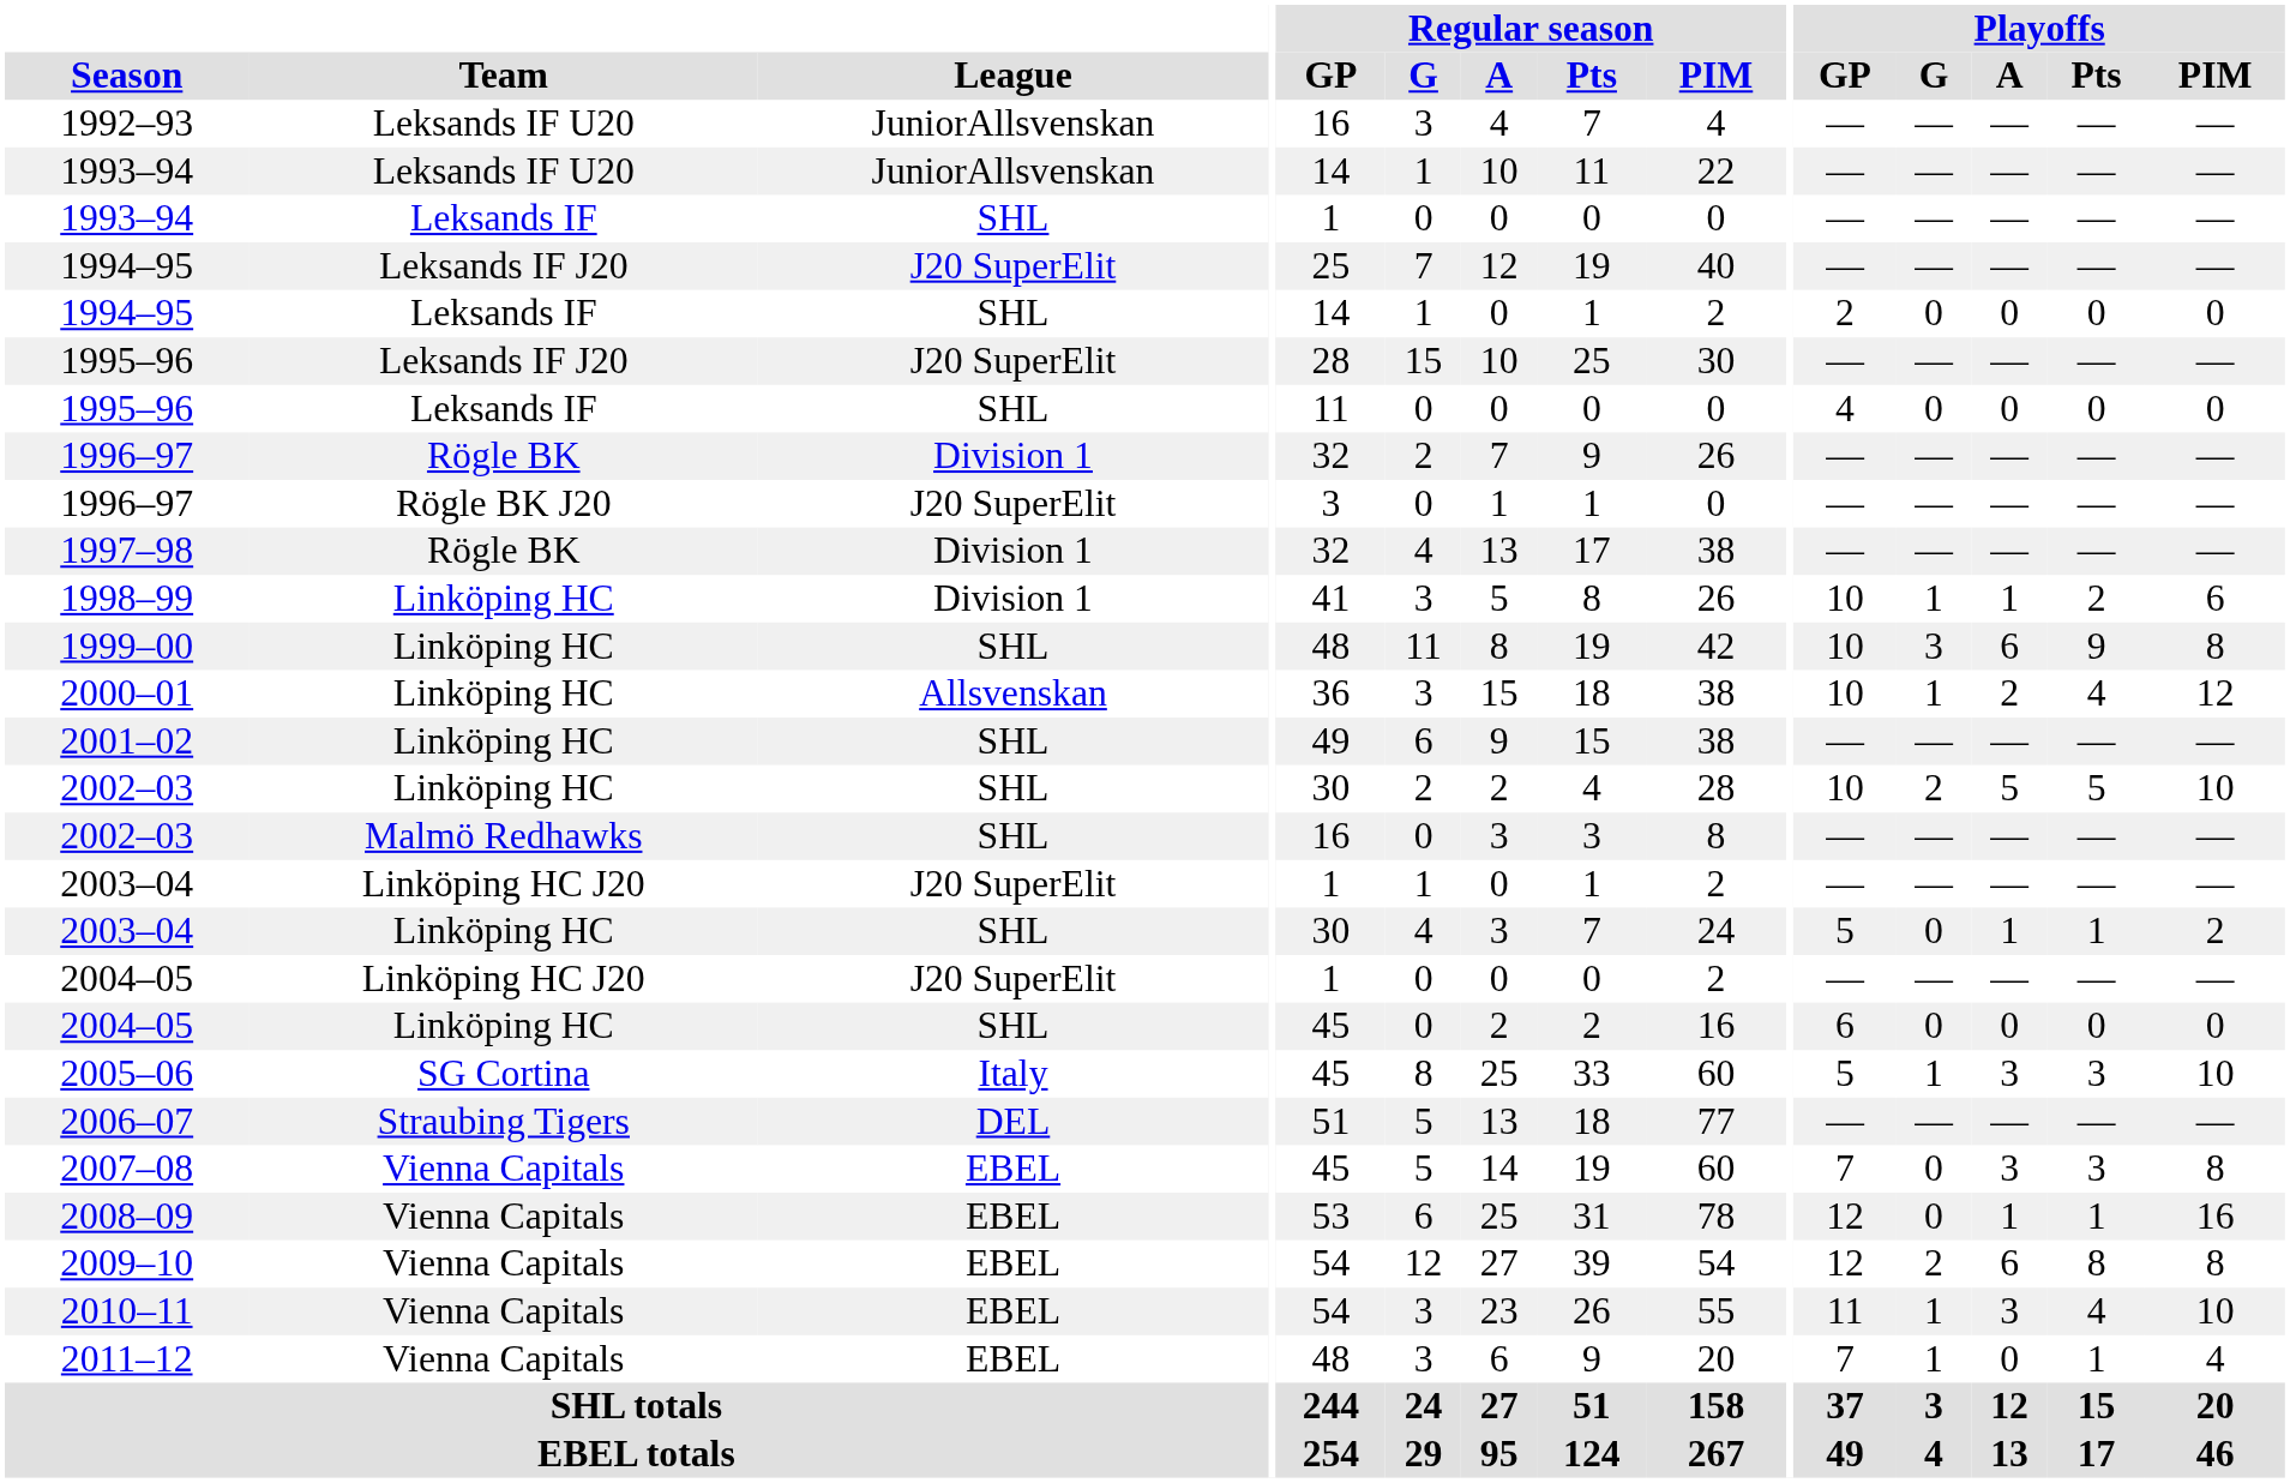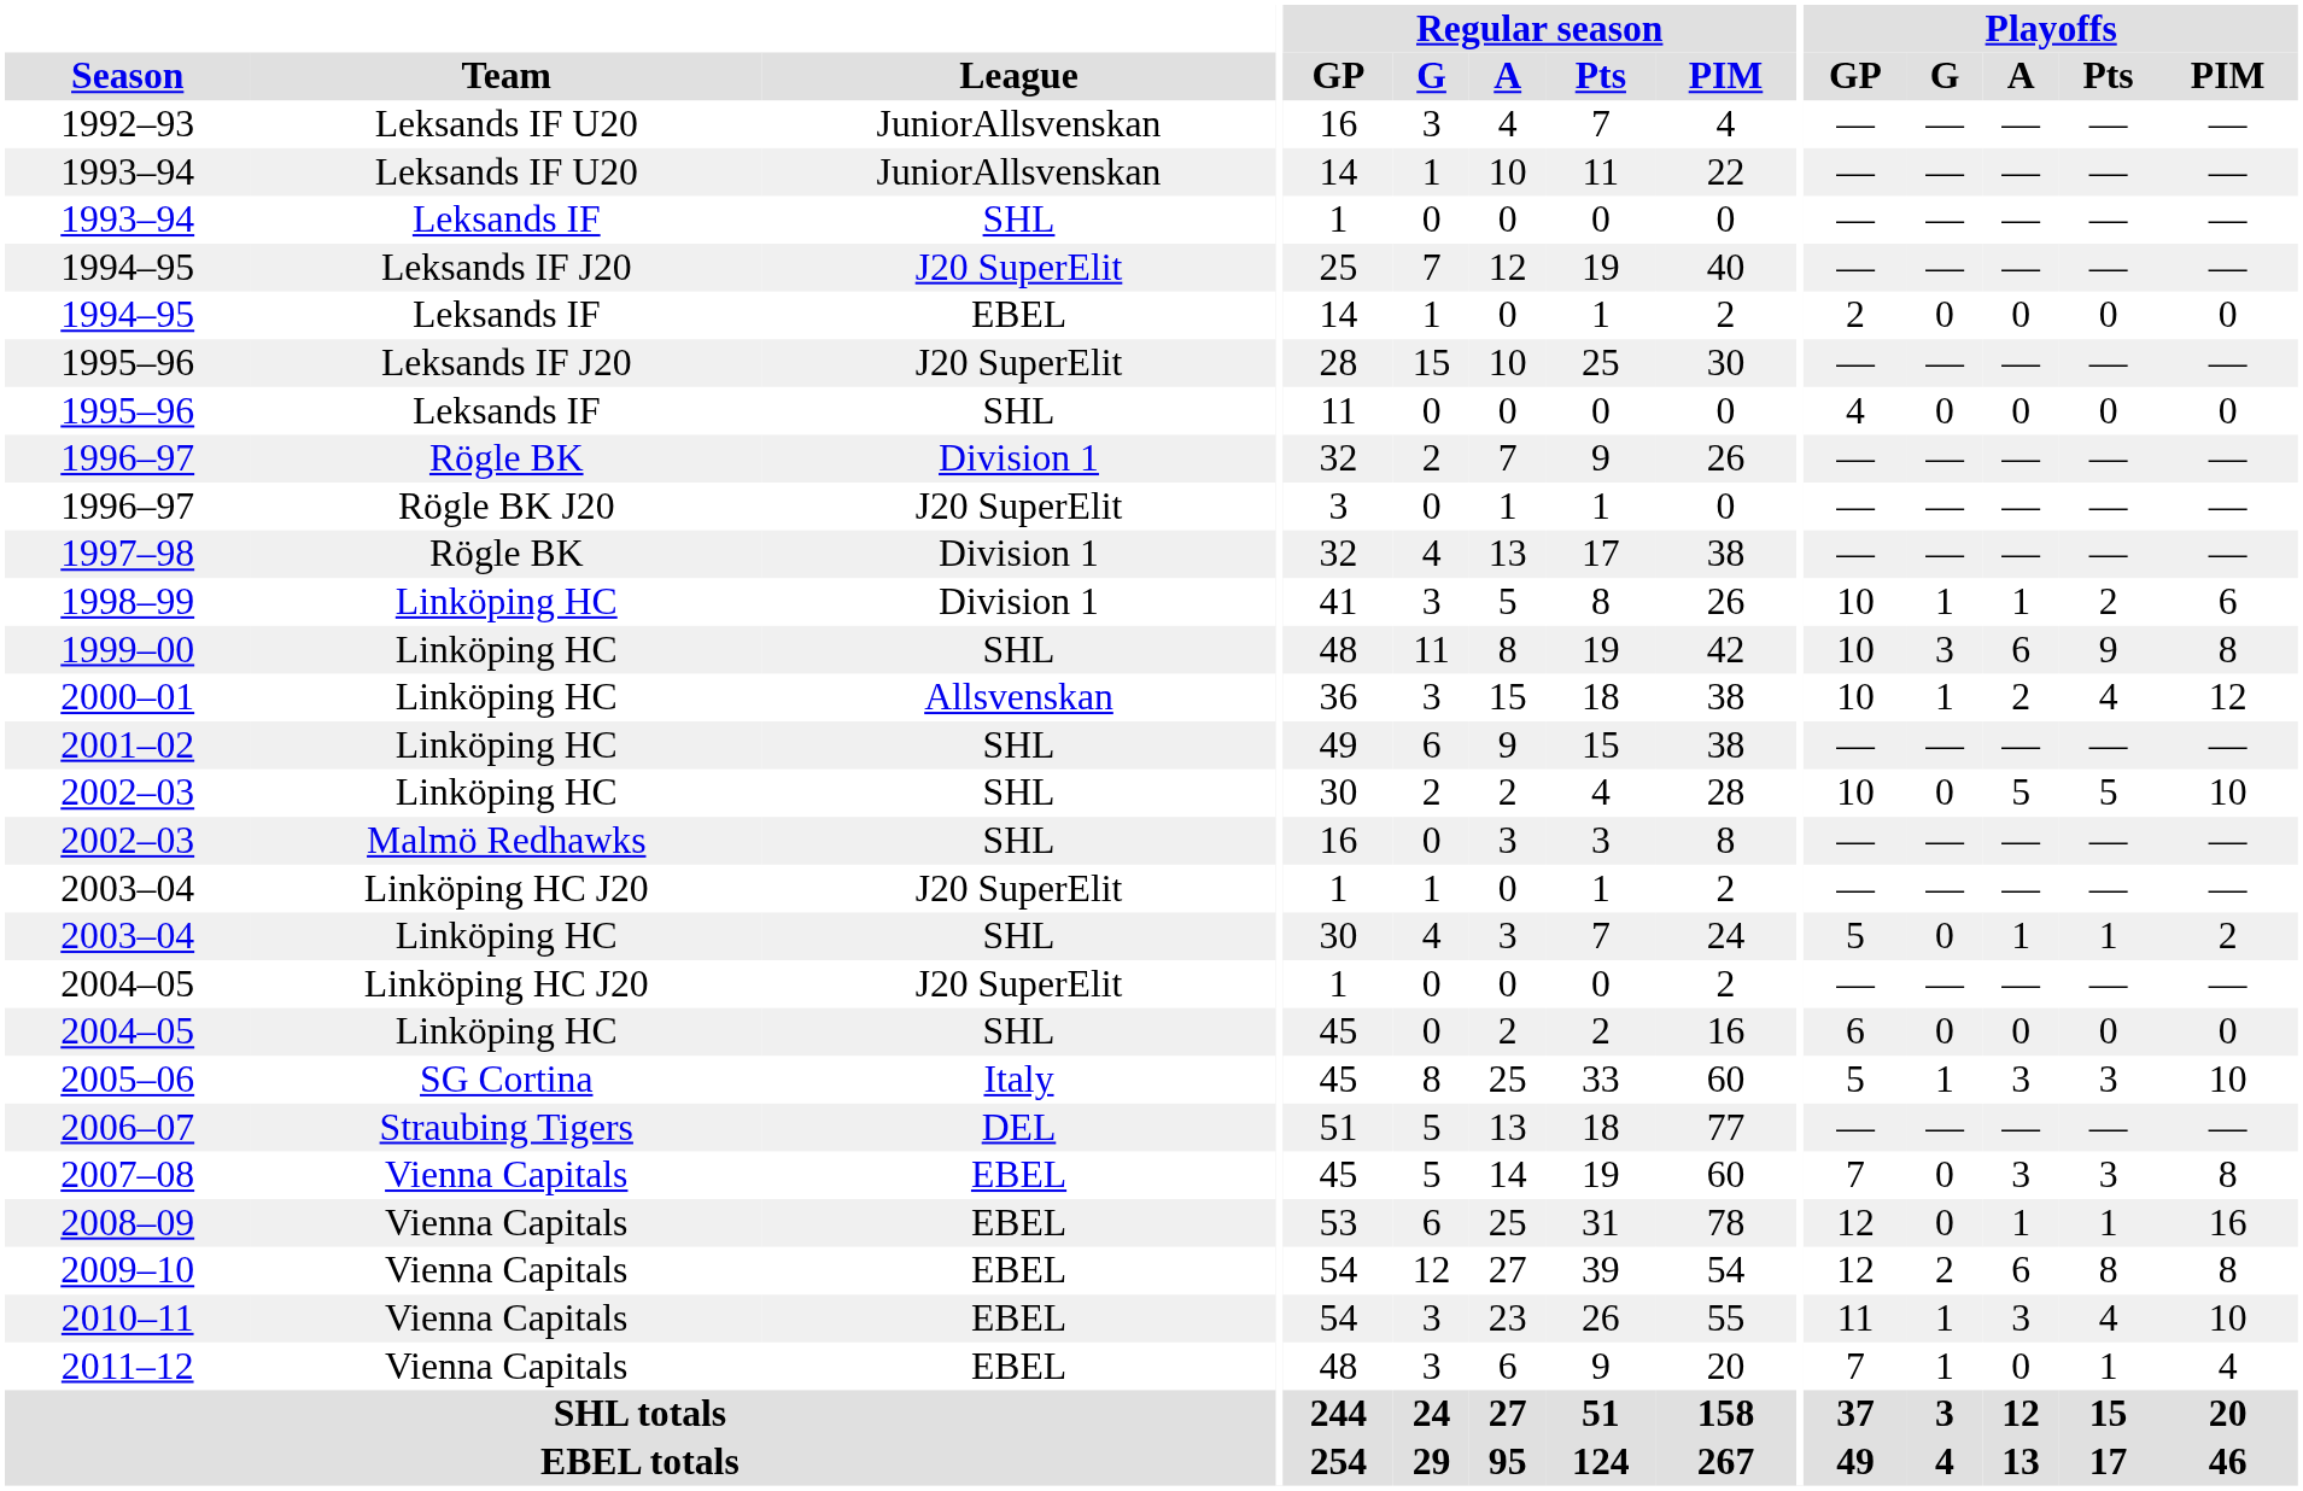1994–95 / Leksands IF | League: SHL -> EBEL
2002–03 / Linköping HC | Playoffs / G: 2 -> 0
